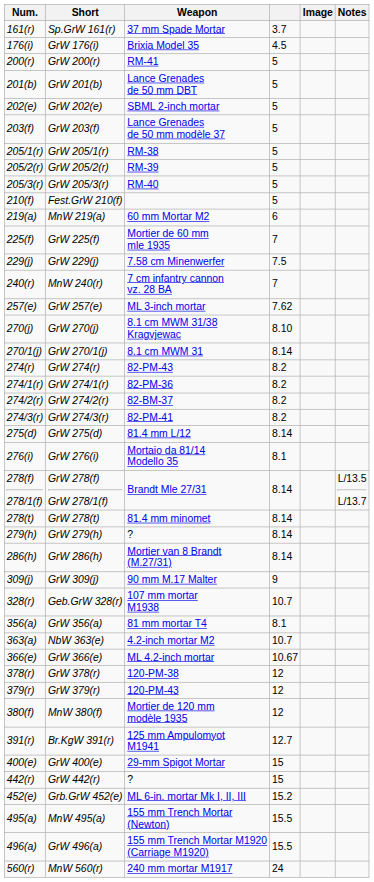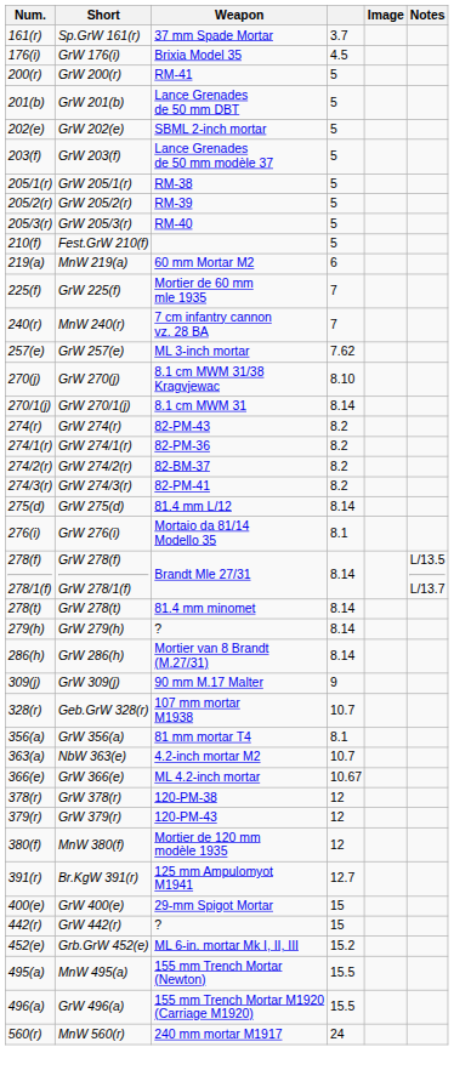- row: 229(j) | GrW 229(j) | 7.58 cm Minenwerfer | 7.5
